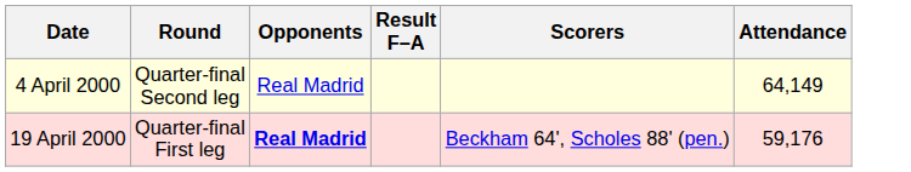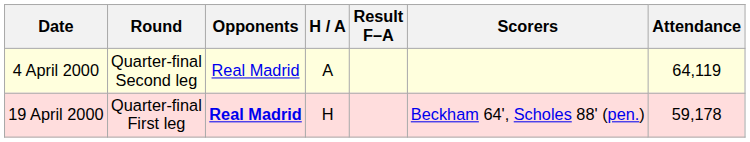+ column: H / A | A | H
4 April 2000 | Attendance: 64,149 -> 64,119
19 April 2000 | Attendance: 59,176 -> 59,178
